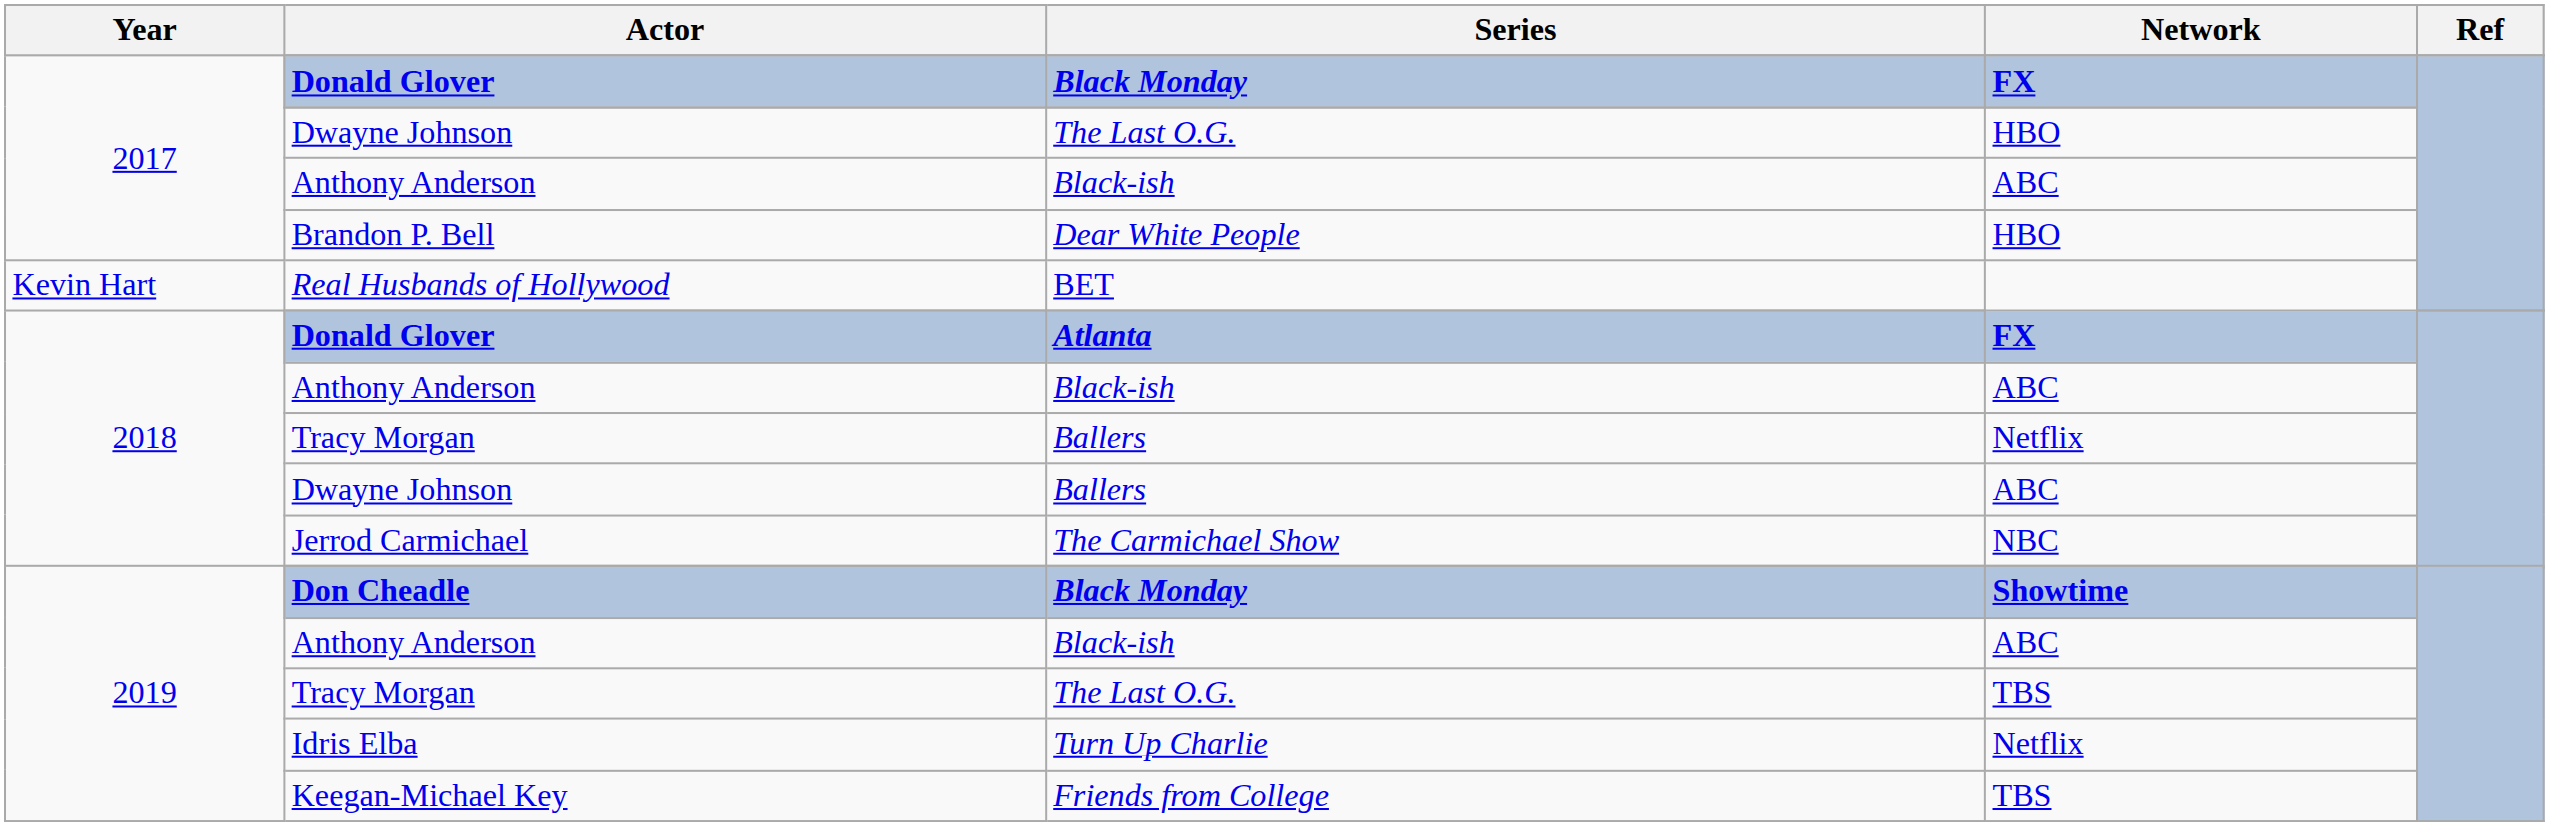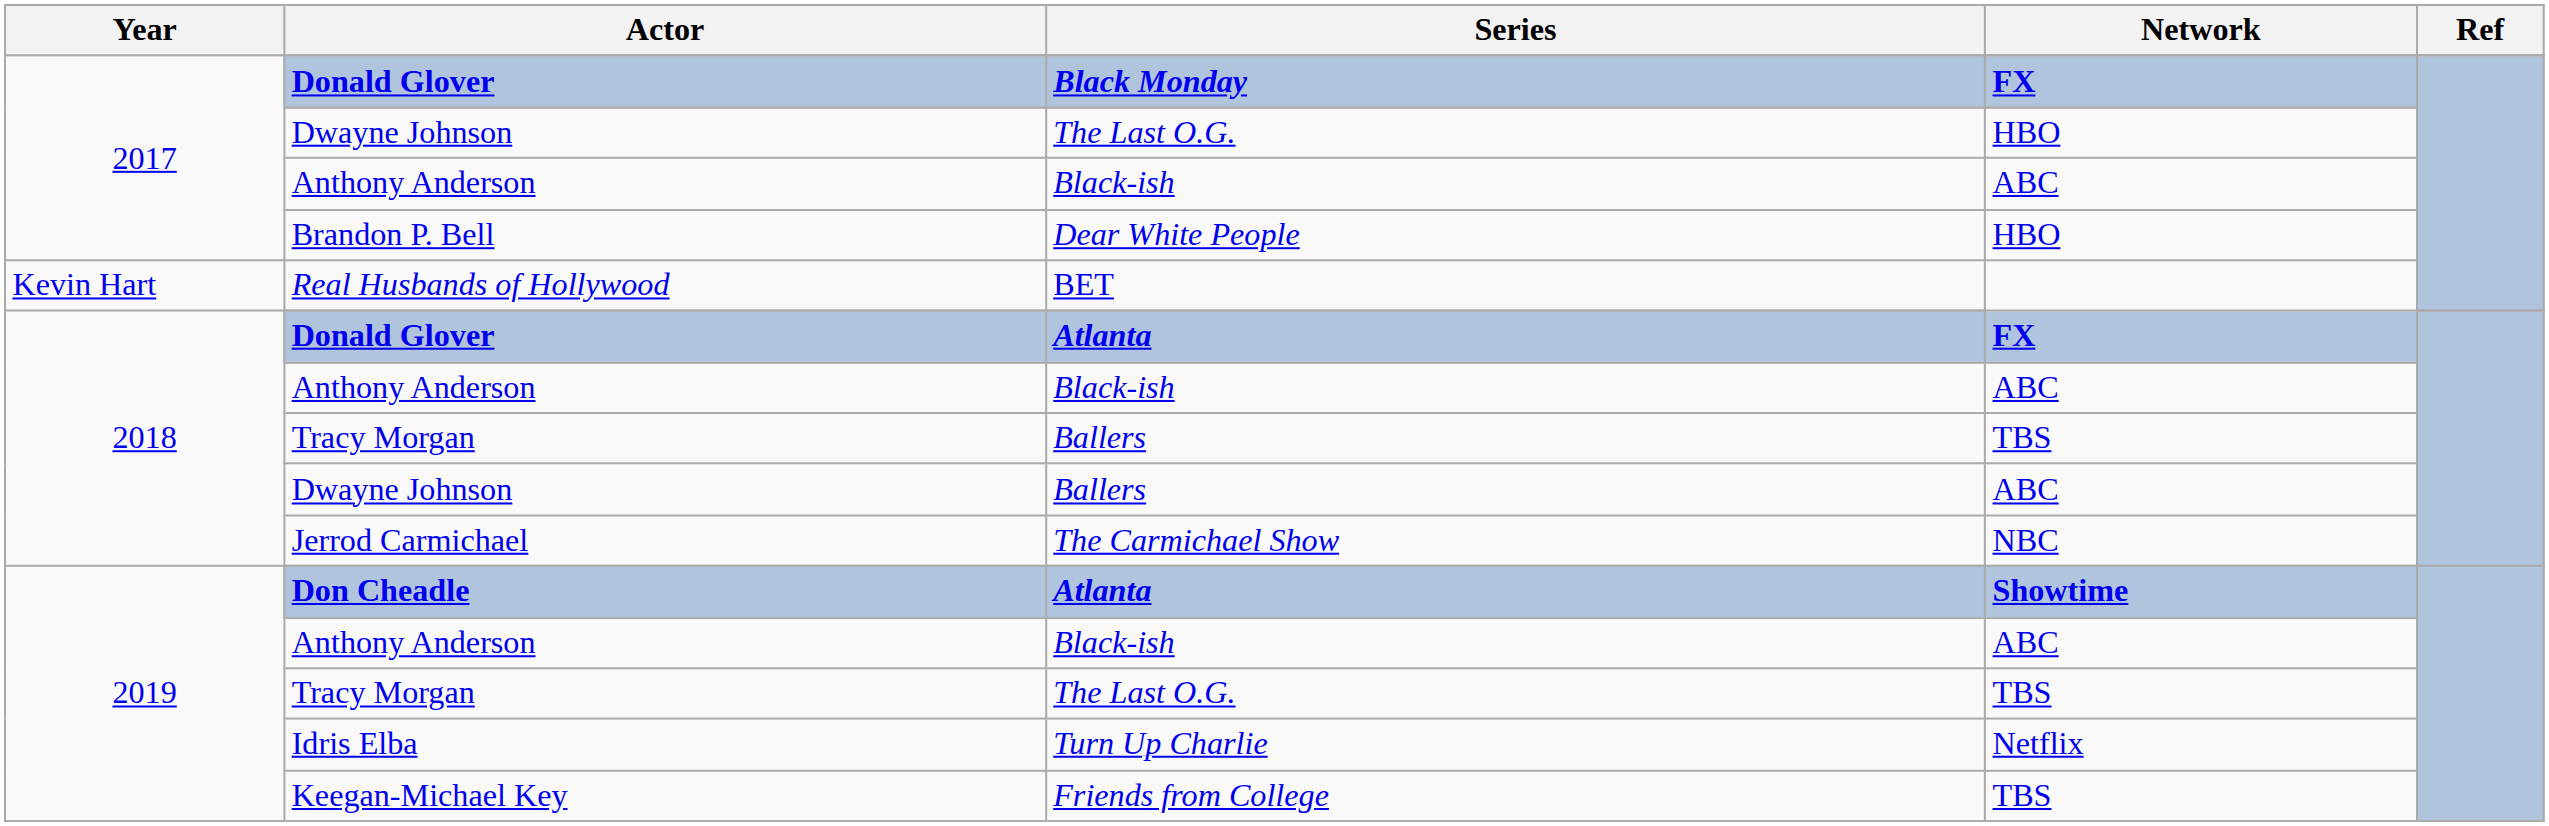2018 / Tracy Morgan | Network: Netflix -> TBS
Don Cheadle | Series: Black Monday -> Atlanta
